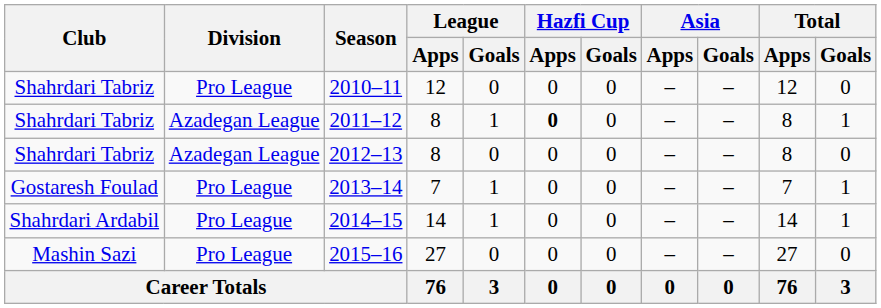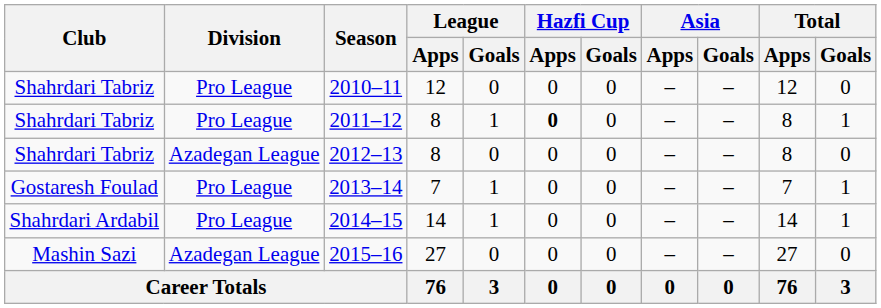2011–12 | Division: Azadegan League -> Pro League
2015–16 | Division: Pro League -> Azadegan League
